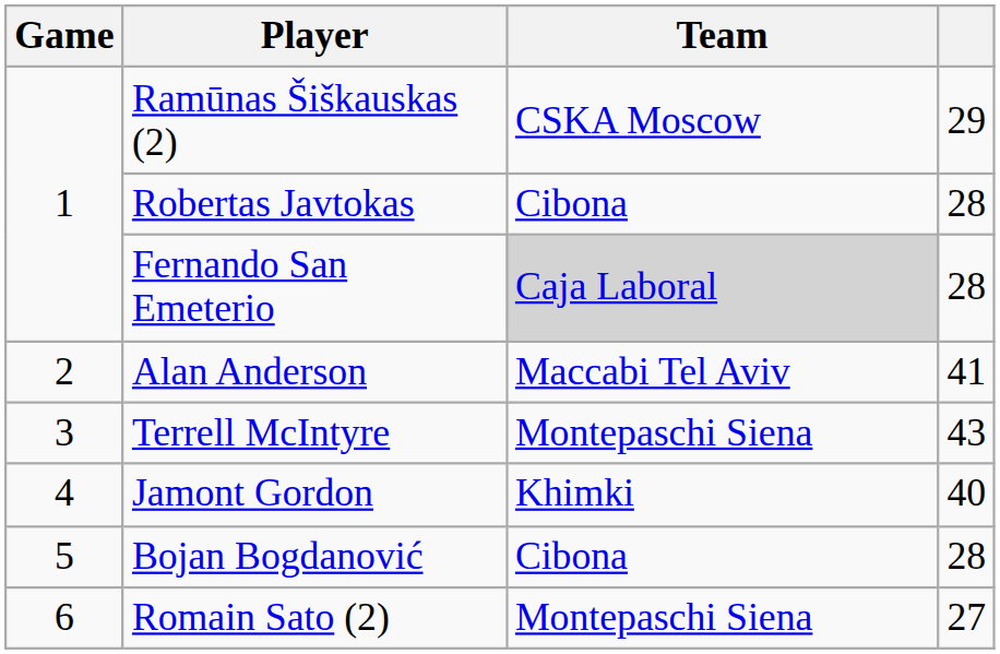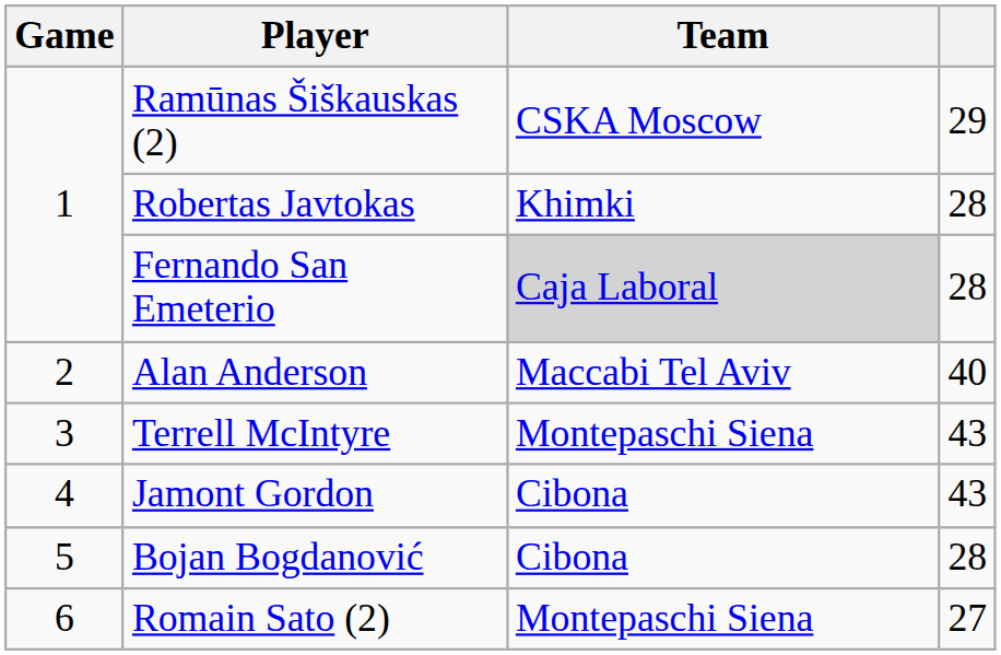Robertas Javtokas | Team: Cibona -> Khimki
Alan Anderson | column 4: 41 -> 40
Jamont Gordon | Team: Khimki -> Cibona
Jamont Gordon | column 4: 40 -> 43
